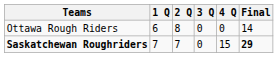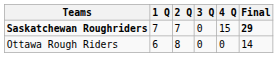rows swapped: Saskatchewan Roughriders <-> Ottawa Rough Riders
